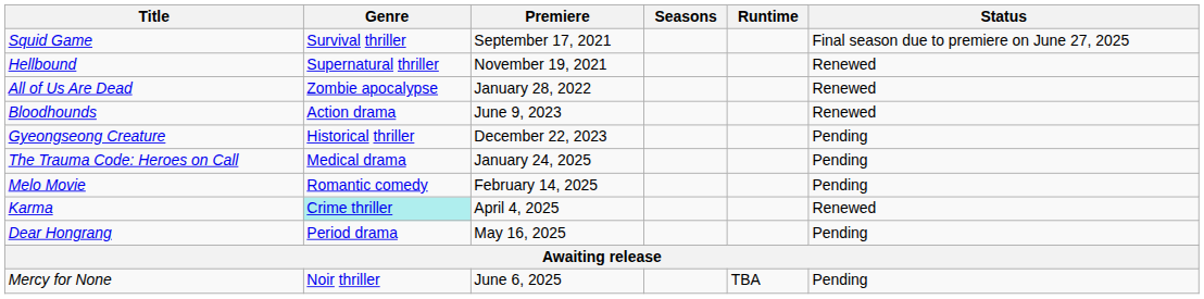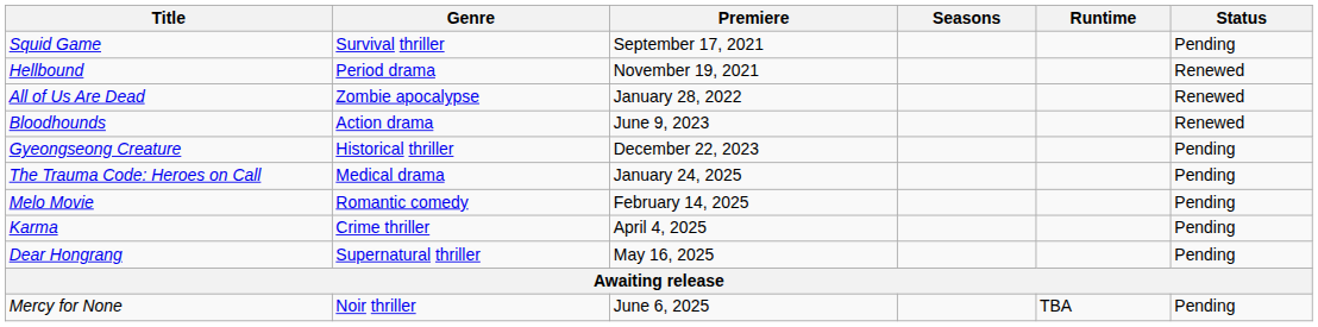Squid Game | Status: Final season due to premiere on June 27, 2025 -> Pending
Hellbound | Genre: Supernatural thriller -> Period drama
Karma | Genre: paleturquoise background -> no background
Karma | Status: Renewed -> Pending
Dear Hongrang | Genre: Period drama -> Supernatural thriller
